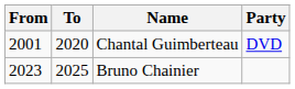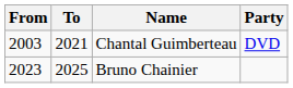Chantal Guimberteau | From: 2001 -> 2003
Chantal Guimberteau | To: 2020 -> 2021
